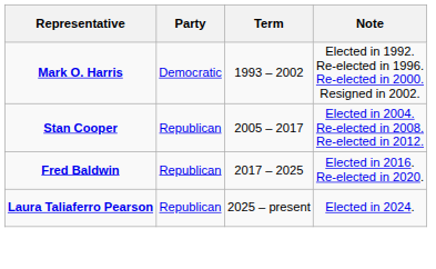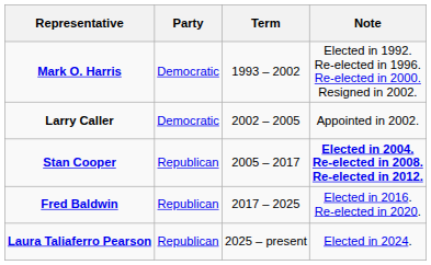+ row: Larry Caller | Democratic | 2002 – 2005 | Appointed in 2002.
Stan Cooper | Note: normal -> bold
